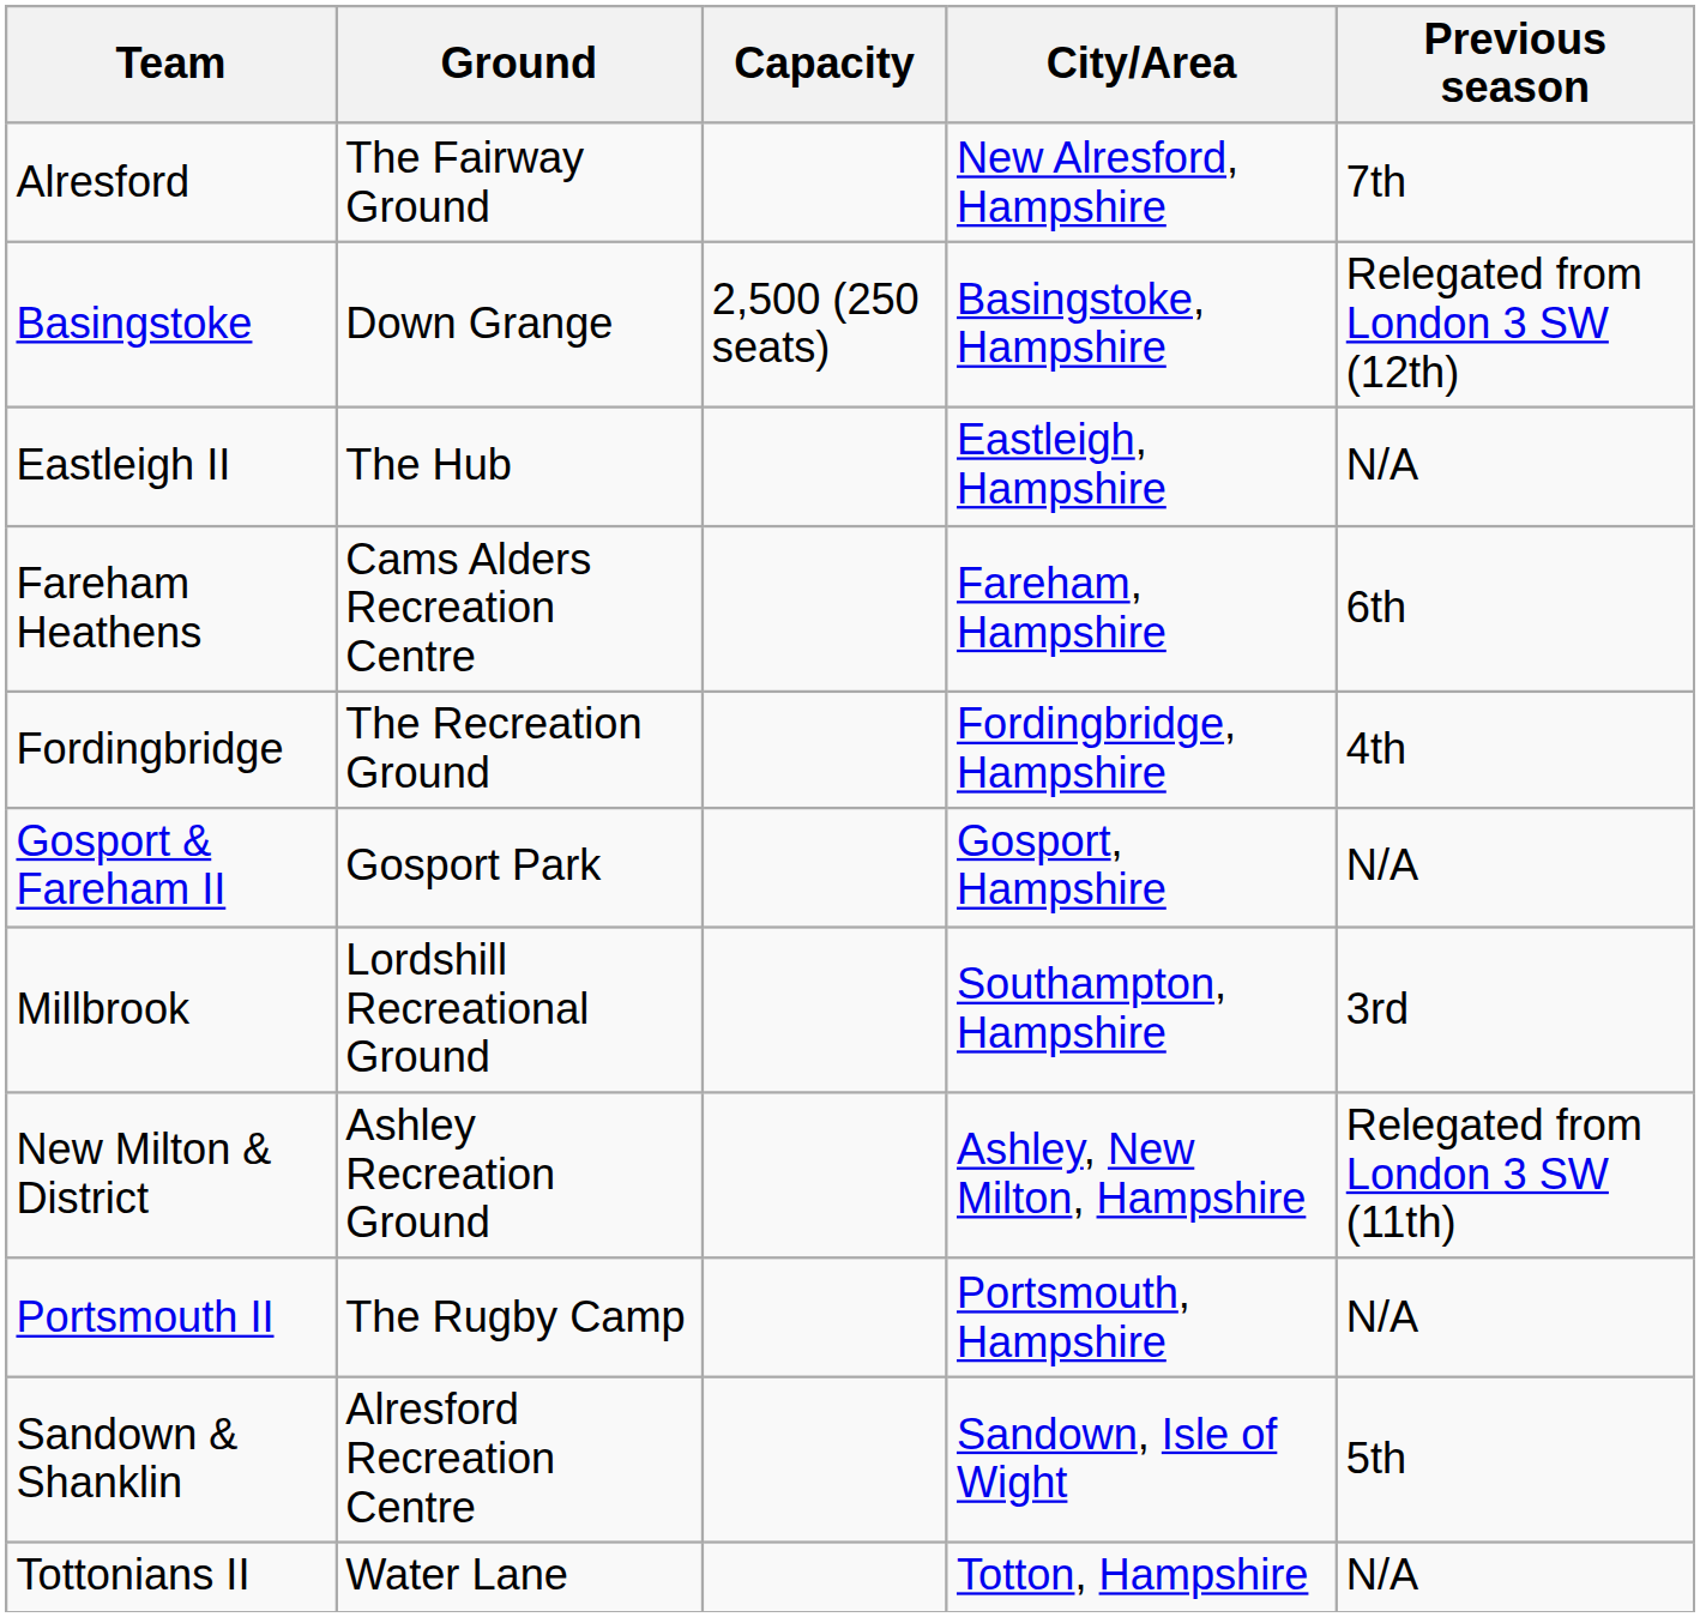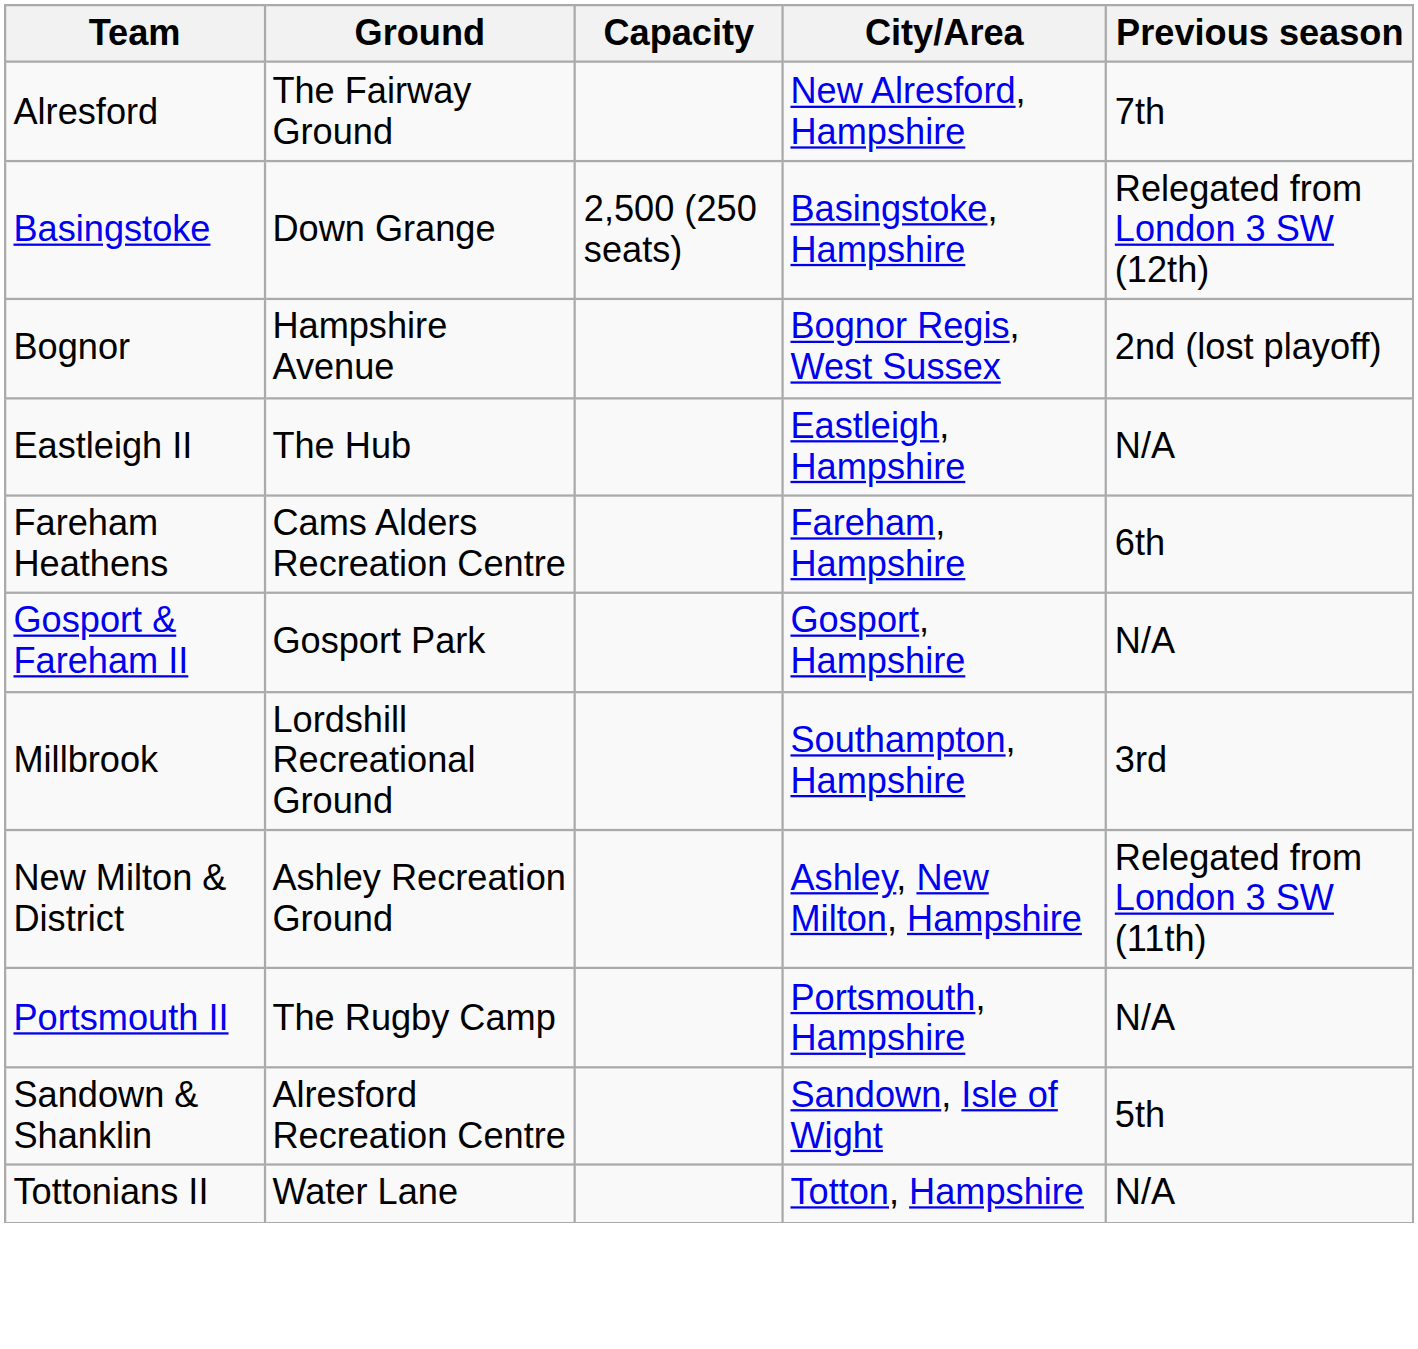+ row: Bognor | Hampshire Avenue | Bognor Regis, West Sussex | 2nd (lost playoff)
- row: Fordingbridge | The Recreation Ground | Fordingbridge, Hampshire | 4th
